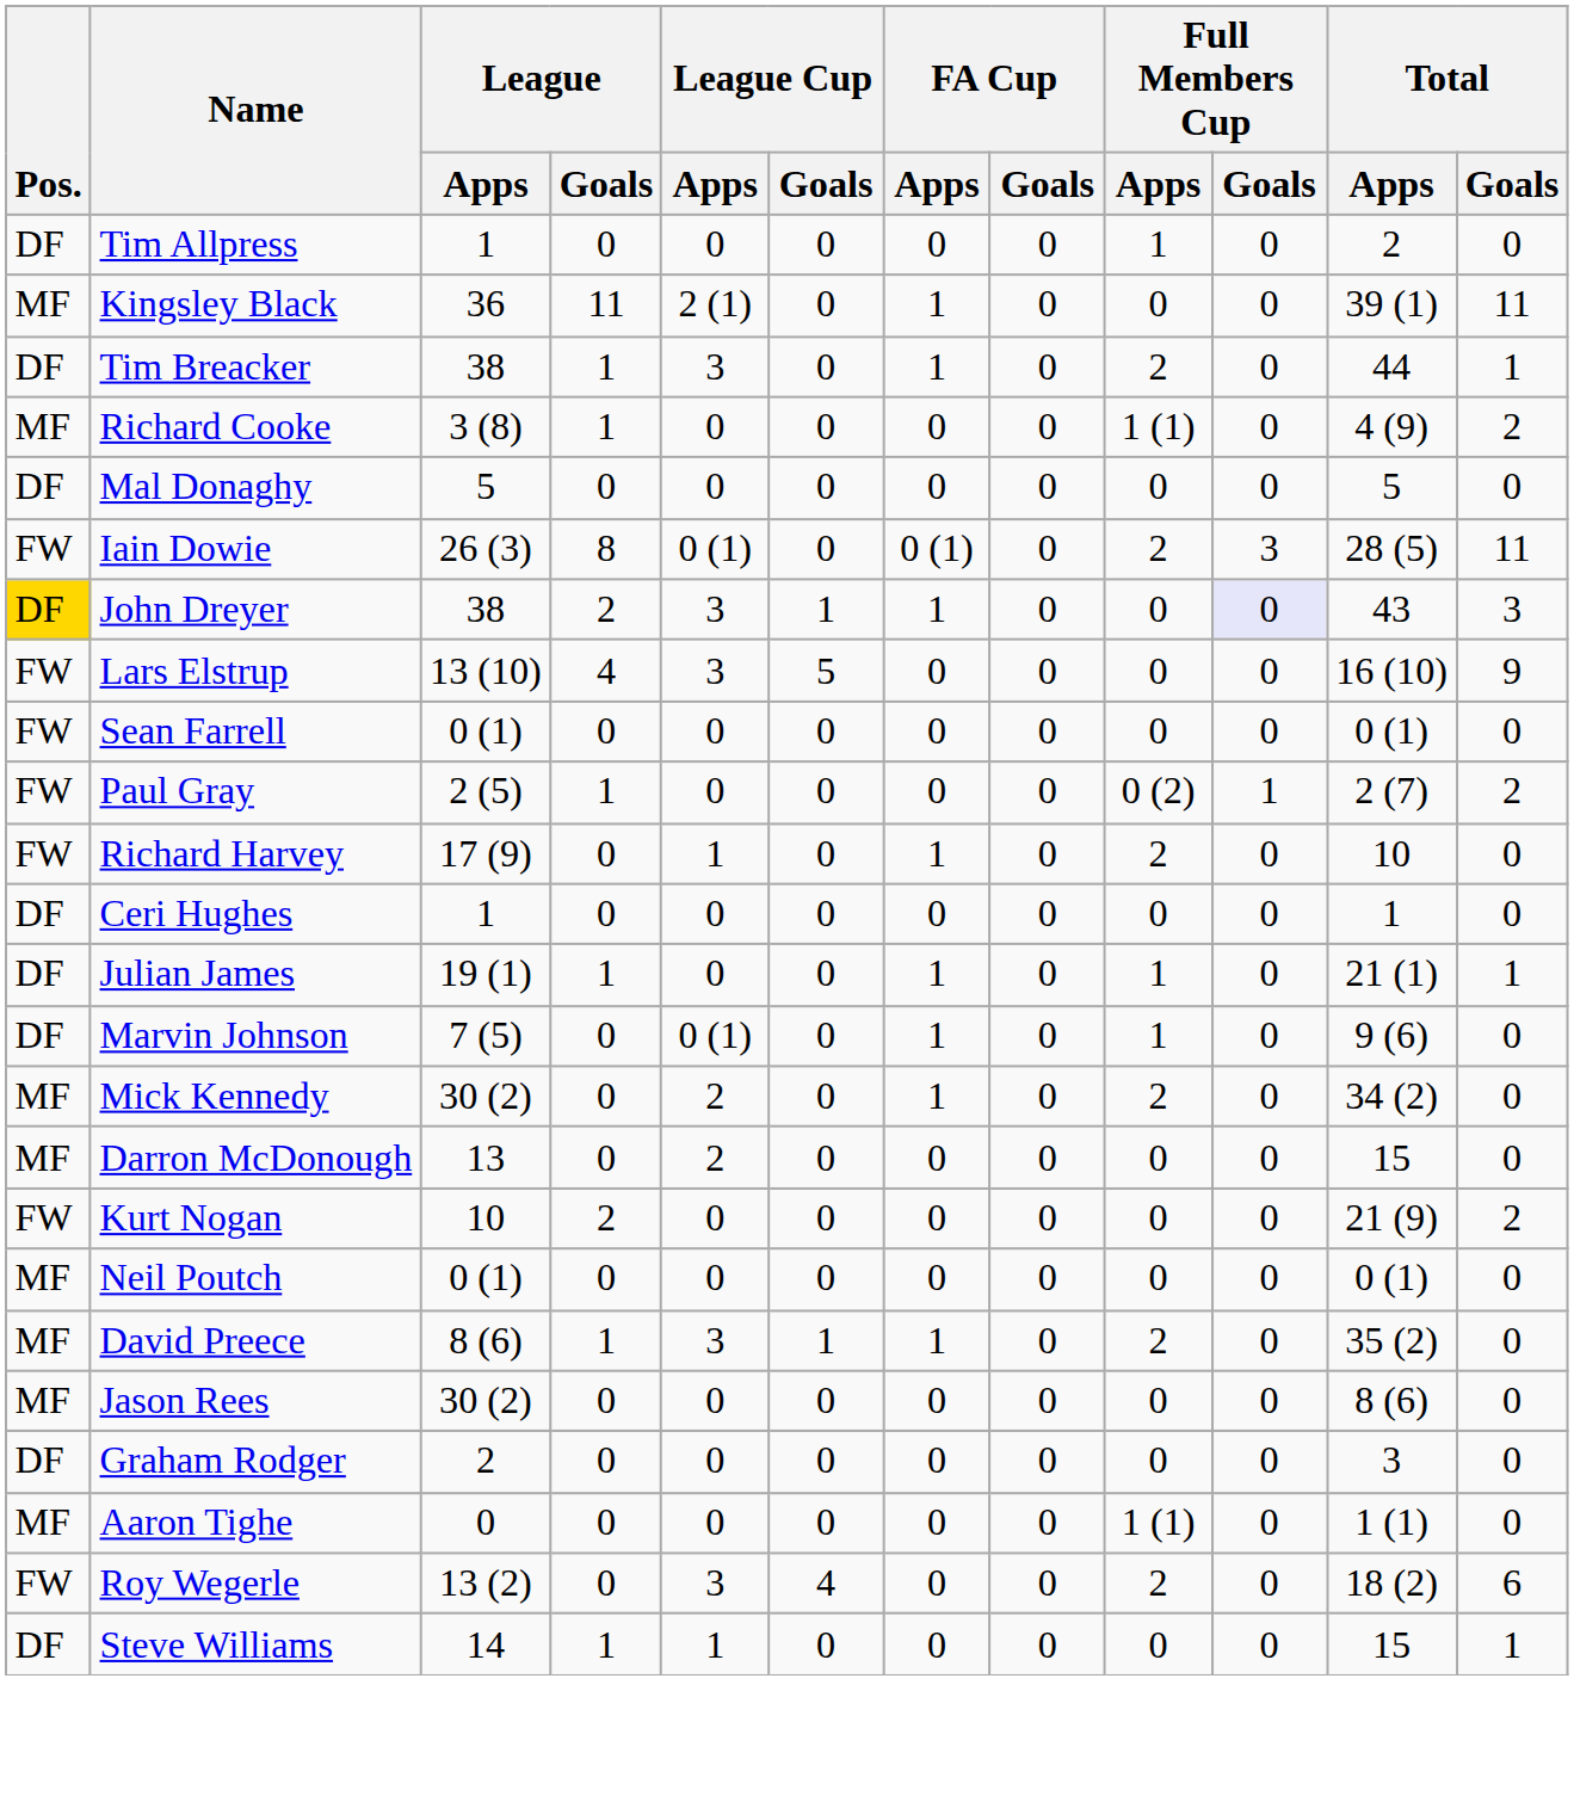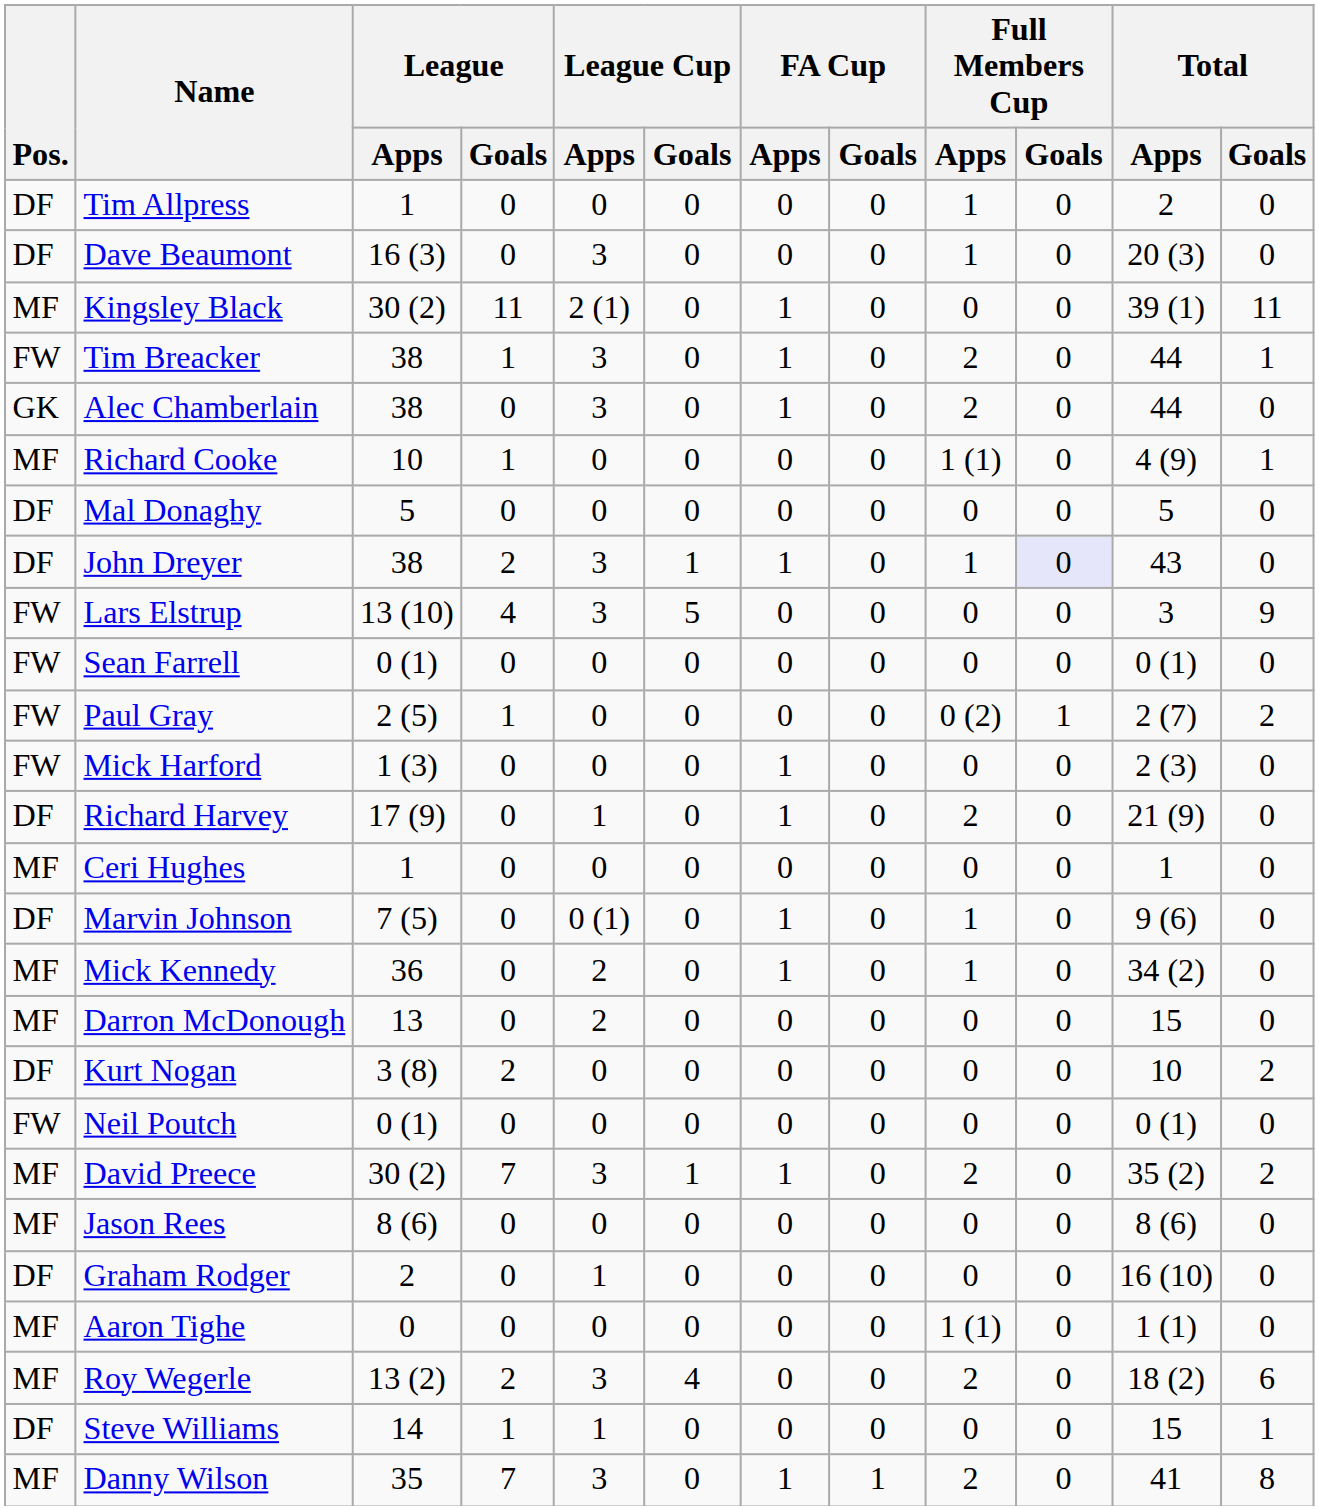+ row: DF | Dave Beaumont | 16 (3) | 0 | 3 | 0 | 0 | 0 | 1 | 0 | 20 (3) | 0
Kingsley Black | League / Apps: 36 -> 30 (2)
Tim Breacker | Pos.: DF -> FW
+ row: GK | Alec Chamberlain | 38 | 0 | 3 | 0 | 1 | 0 | 2 | 0 | 44 | 0
Richard Cooke | League / Apps: 3 (8) -> 10
Richard Cooke | Total / Goals: 2 -> 1
- row: FW | Iain Dowie | 26 (3) | 8 | 0 (1) | 0 | 0 (1) | 0 | 2 | 3 | 28 (5) | 11
John Dreyer | Pos.: gold background -> no background
John Dreyer | Full Members Cup / Apps: 0 -> 1
John Dreyer | Total / Goals: 3 -> 0
Lars Elstrup | Total / Apps: 16 (10) -> 3
+ row: FW | Mick Harford | 1 (3) | 0 | 0 | 0 | 1 | 0 | 0 | 0 | 2 (3) | 0
Richard Harvey | Pos.: FW -> DF
Richard Harvey | Total / Apps: 10 -> 21 (9)
Ceri Hughes | Pos.: DF -> MF
- row: DF | Julian James | 19 (1) | 1 | 0 | 0 | 1 | 0 | 1 | 0 | 21 (1) | 1
Mick Kennedy | League / Apps: 30 (2) -> 36
Mick Kennedy | Full Members Cup / Apps: 2 -> 1
Kurt Nogan | Pos.: FW -> DF
Kurt Nogan | League / Apps: 10 -> 3 (8)
Kurt Nogan | Total / Apps: 21 (9) -> 10
Neil Poutch | Pos.: MF -> FW
David Preece | League / Apps: 8 (6) -> 30 (2)
David Preece | League / Goals: 1 -> 7
David Preece | Total / Goals: 0 -> 2
Jason Rees | League / Apps: 30 (2) -> 8 (6)
Graham Rodger | League Cup / Apps: 0 -> 1
Graham Rodger | Total / Apps: 3 -> 16 (10)
Roy Wegerle | Pos.: FW -> MF
Roy Wegerle | League / Goals: 0 -> 2
+ row: MF | Danny Wilson | 35 | 7 | 3 | 0 | 1 | 1 | 2 | 0 | 41 | 8
